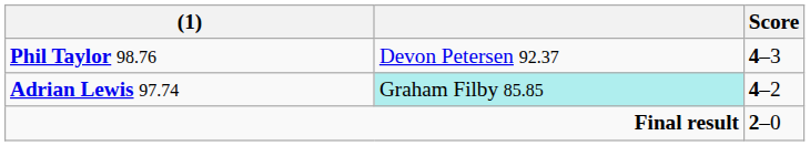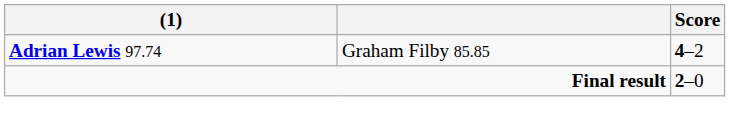- row: Phil Taylor 98.76 | Devon Petersen 92.37 | 4–3
Adrian Lewis 97.74 | column 2: paleturquoise background -> no background
